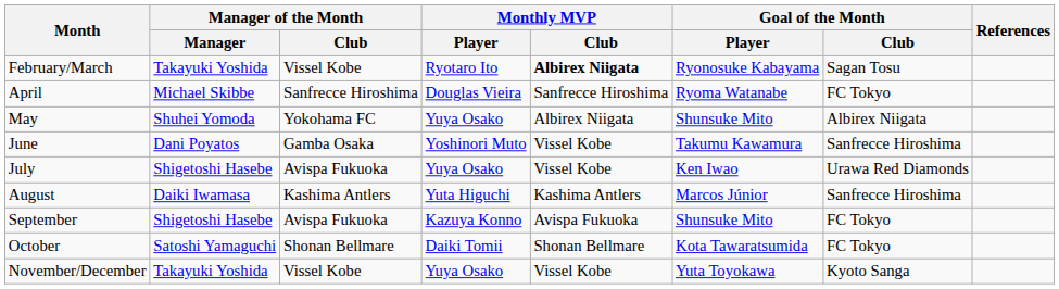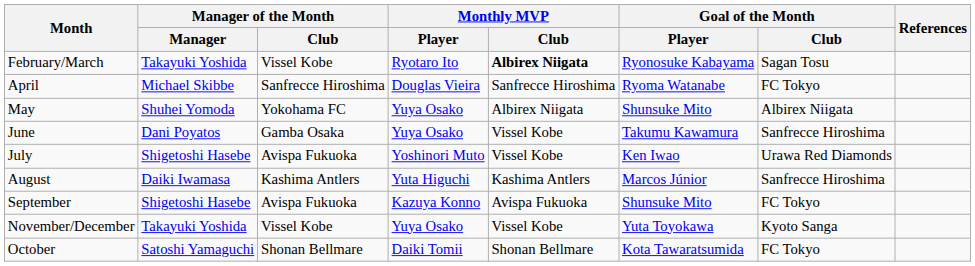June | Monthly MVP / Player: Yoshinori Muto -> Yuya Osako
July | Monthly MVP / Player: Yuya Osako -> Yoshinori Muto
rows swapped: October <-> November/December
